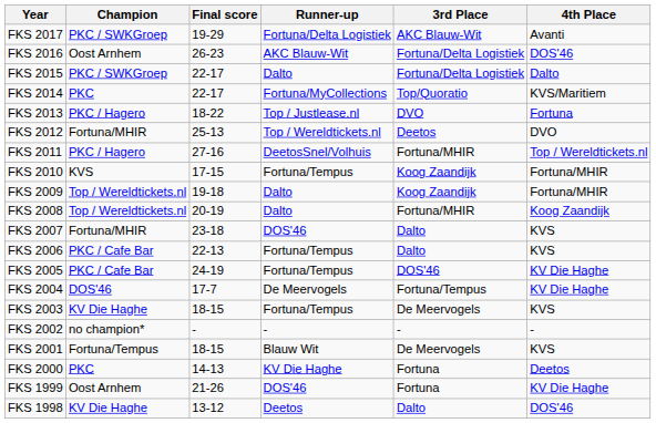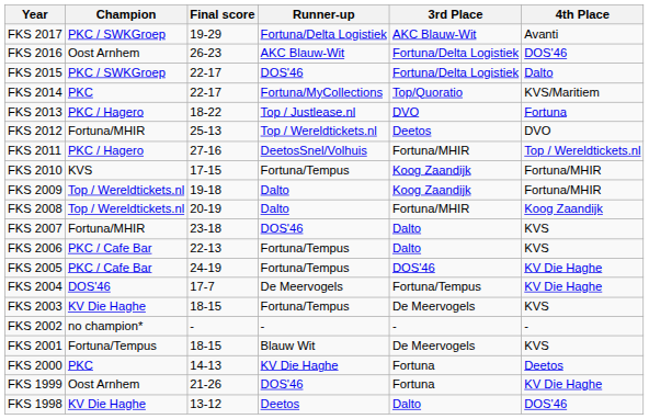FKS 2015 | Runner-up: Dalto -> DOS'46
